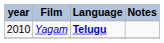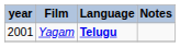Yagam | year: 2010 -> 2001
